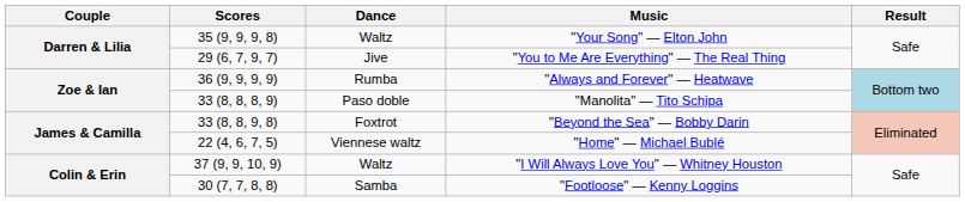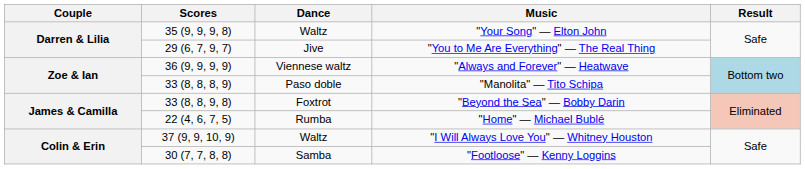"Always and Forever" — Heatwave | Dance: Rumba -> Viennese waltz
"Home" — Michael Bublé | Dance: Viennese waltz -> Rumba
